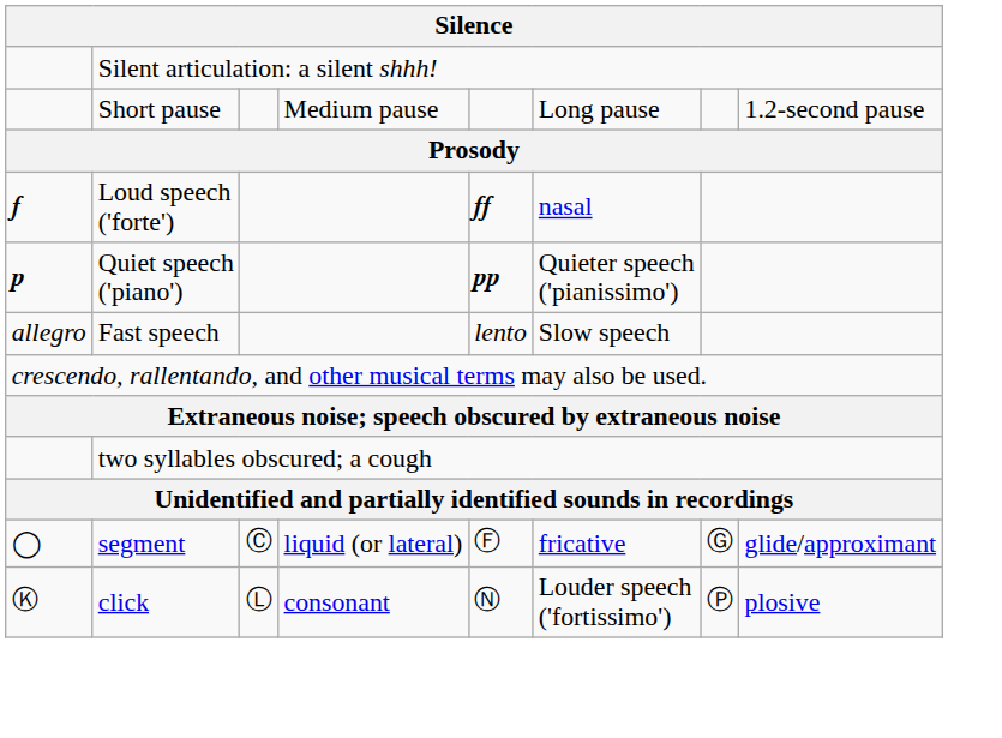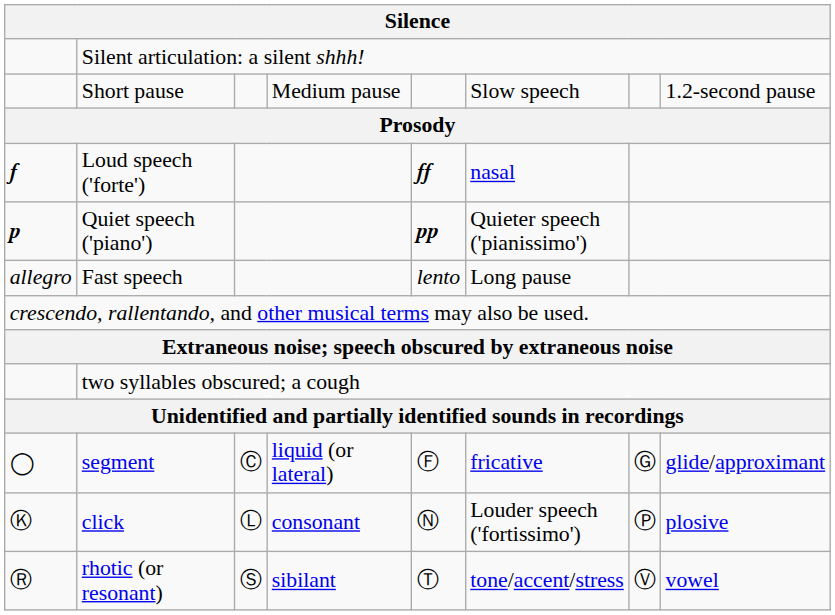Short pause | column 6: Long pause -> Slow speech
Fast speech | column 6: Slow speech -> Long pause
+ row: Ⓡ | rhotic (or resonant) | Ⓢ | sibilant | Ⓣ | tone/accent/stress | Ⓥ | vowel
